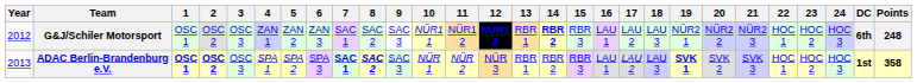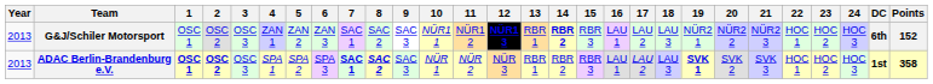G&J/Schiler Motorsport | Year: 2012 -> 2013
G&J/Schiler Motorsport | Points: 248 -> 152
